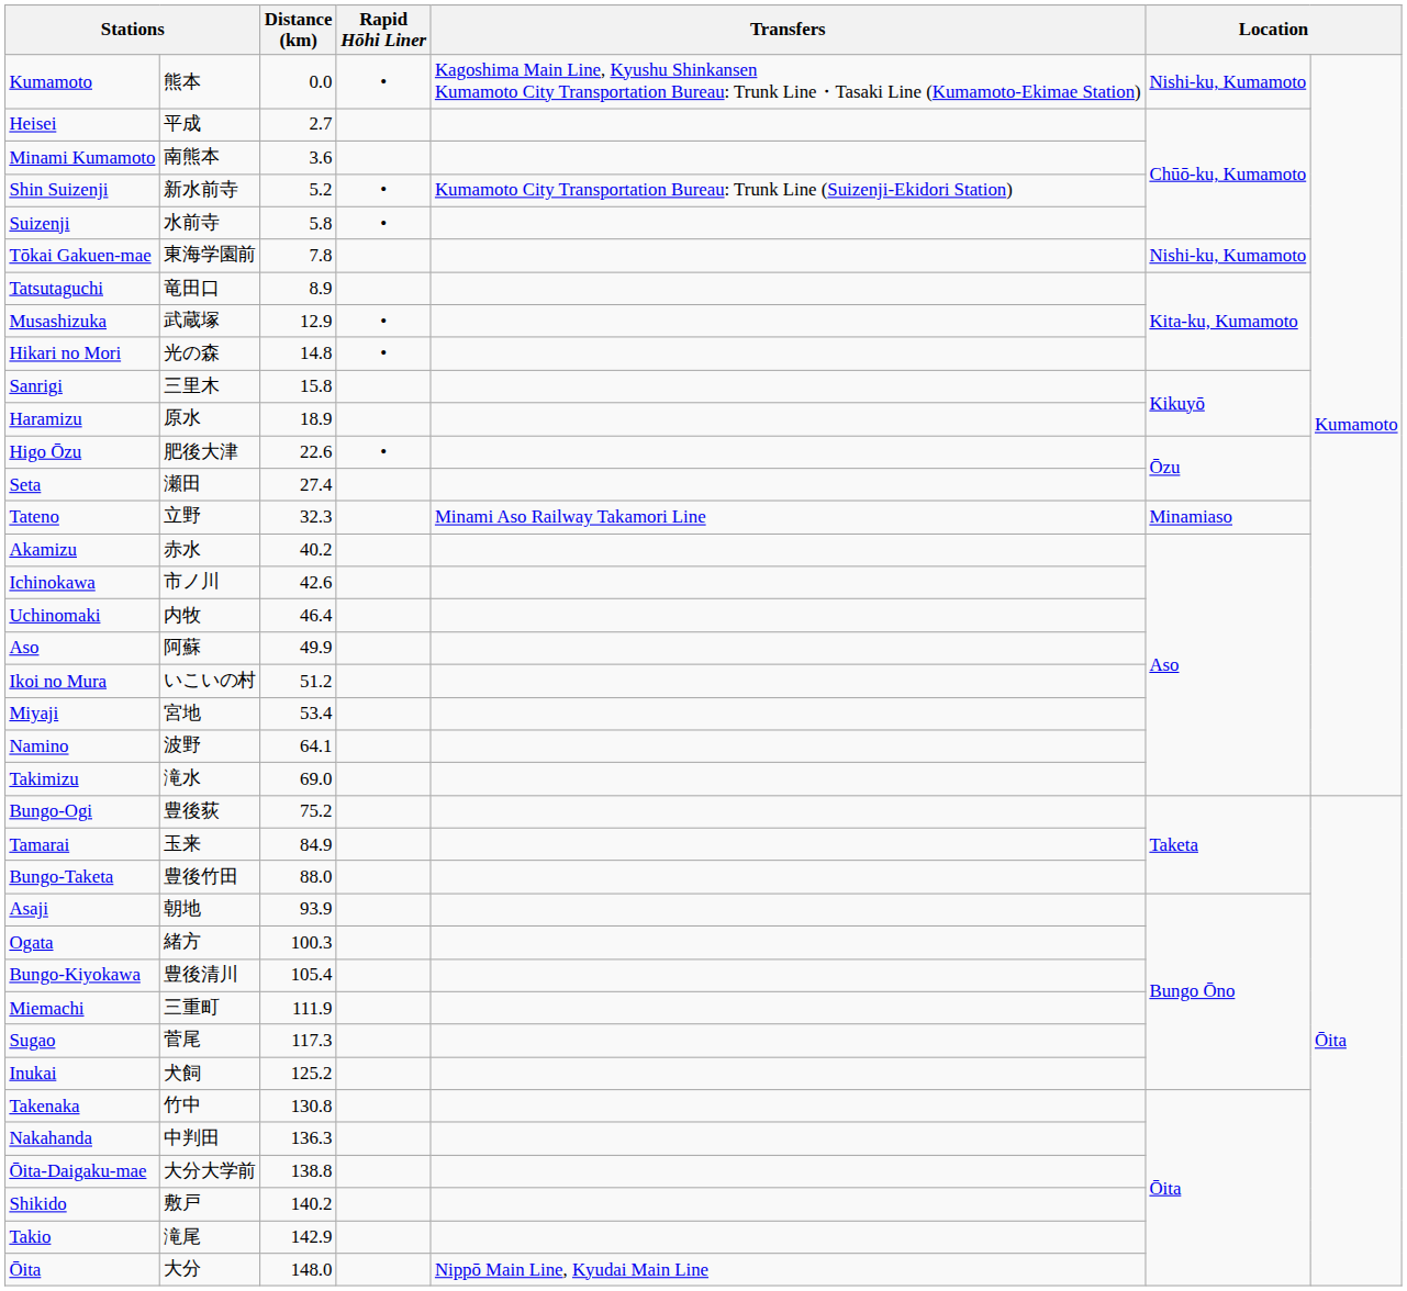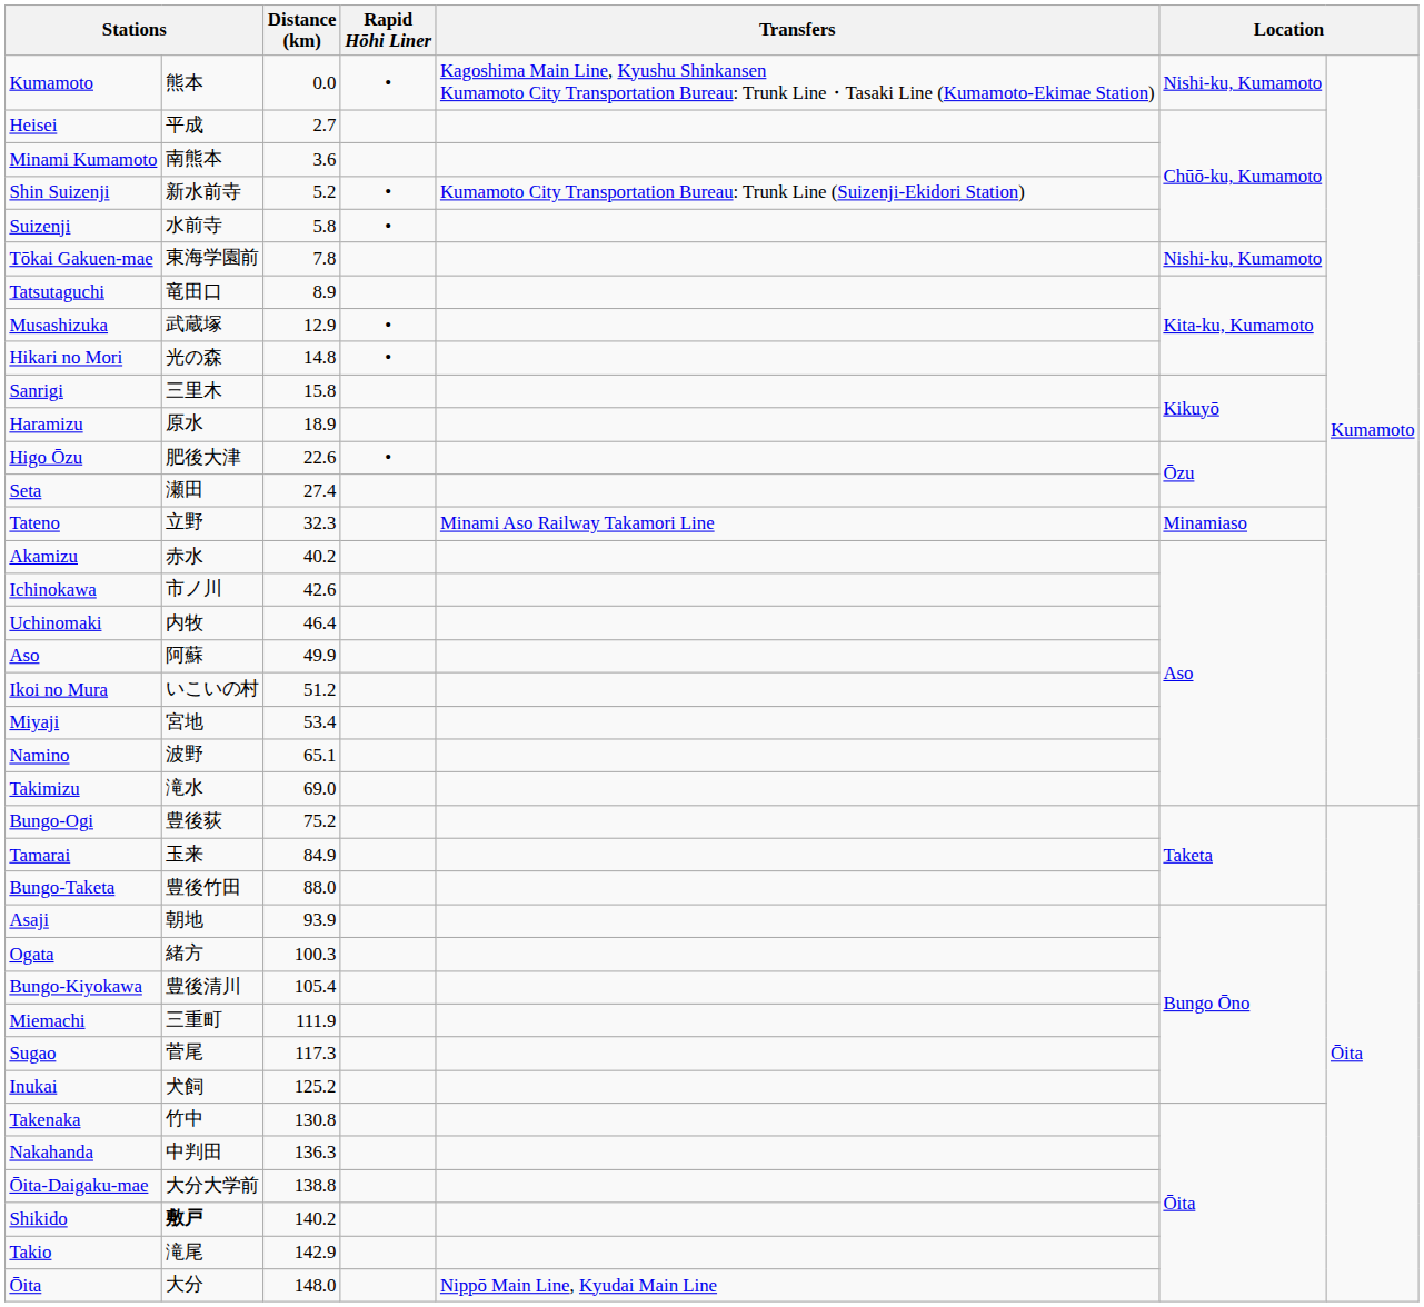Namino | Distance (km): 64.1 -> 65.1
Shikido | column 2: normal -> bold
